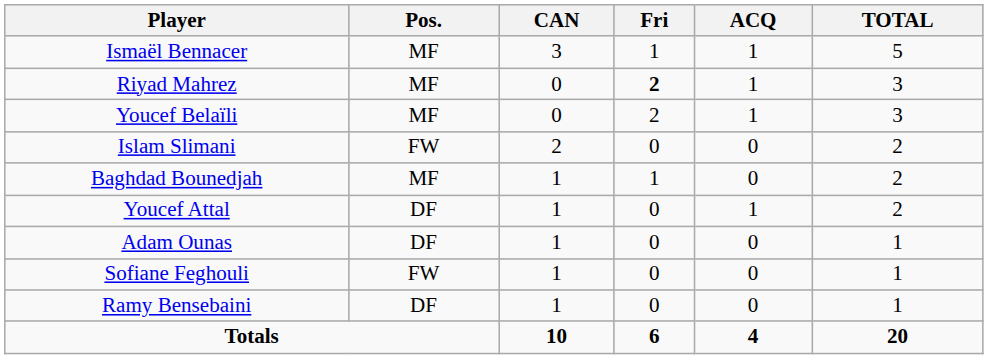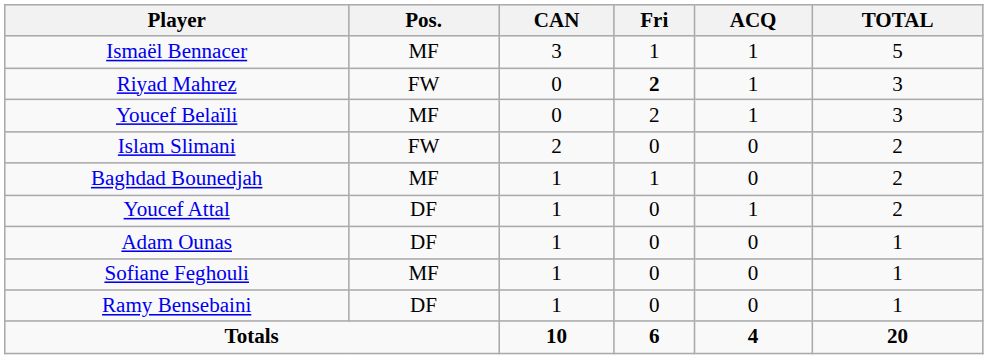Riyad Mahrez | Pos.: MF -> FW
Sofiane Feghouli | Pos.: FW -> MF
